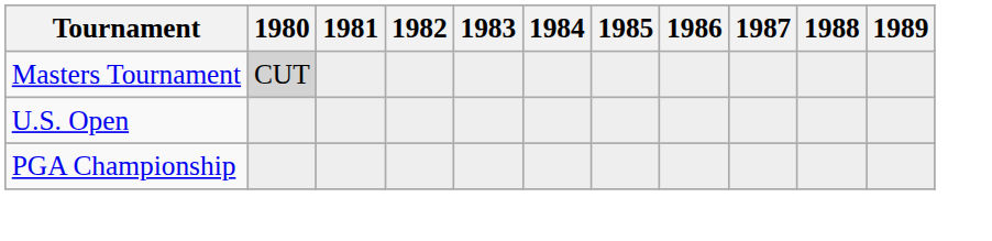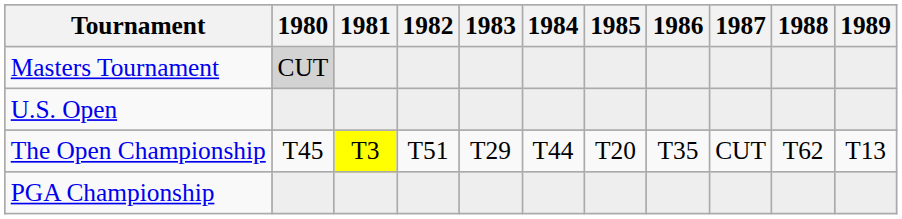+ row: The Open Championship | T45 | T3 | T51 | T29 | T44 | T20 | T35 | CUT | T62 | T13
